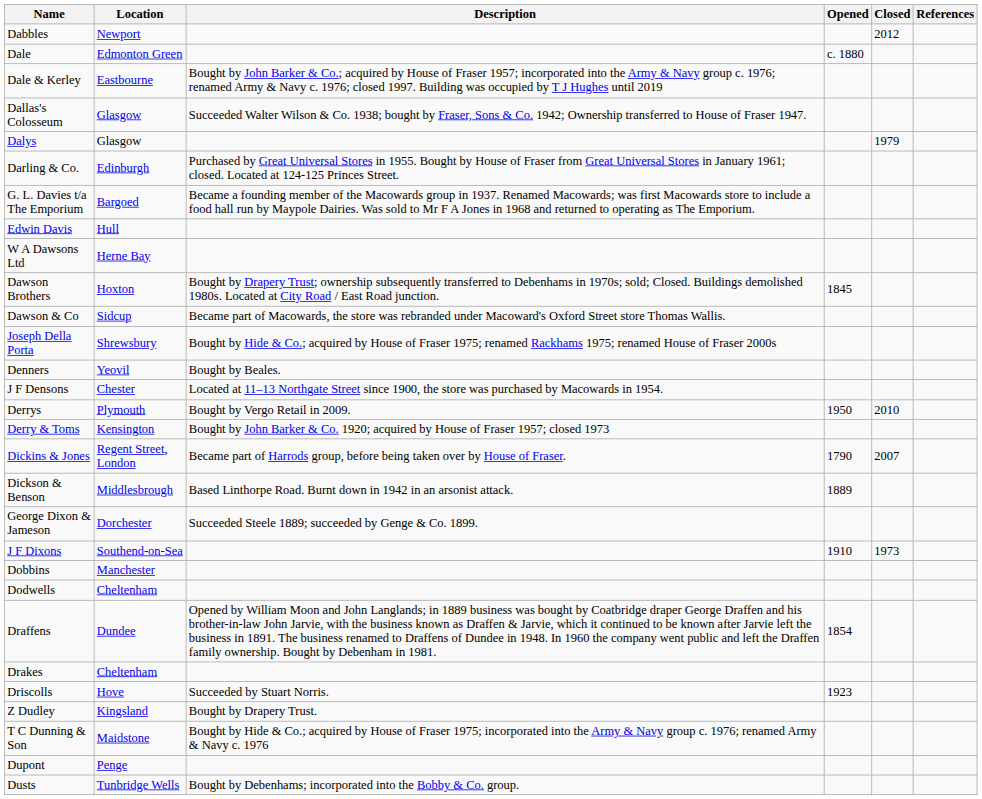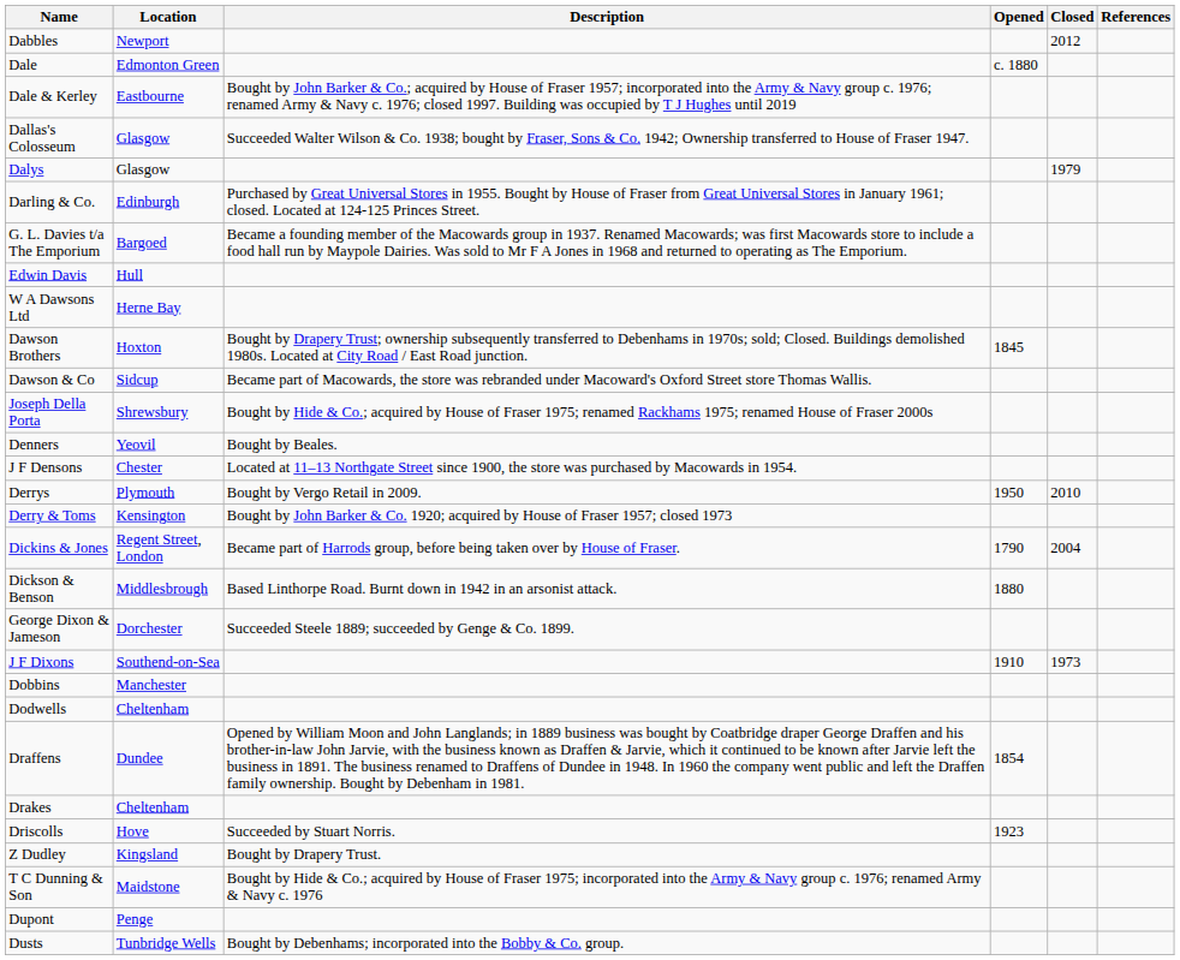Dickins & Jones | Closed: 2007 -> 2004
Dickson & Benson | Opened: 1889 -> 1880
